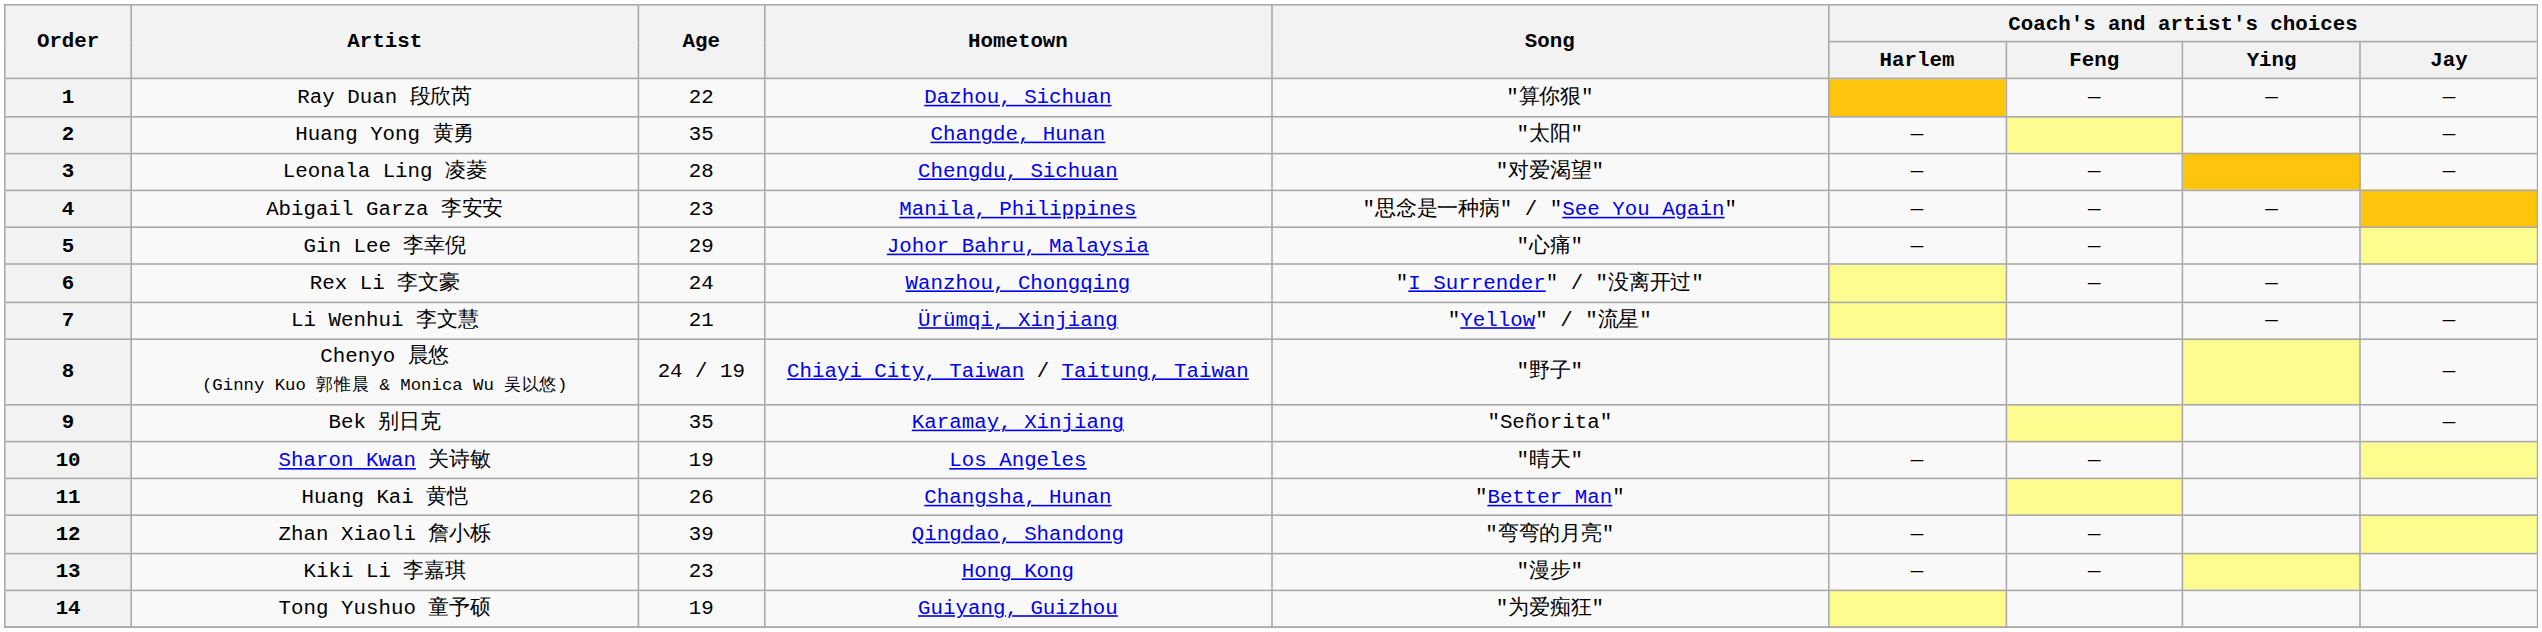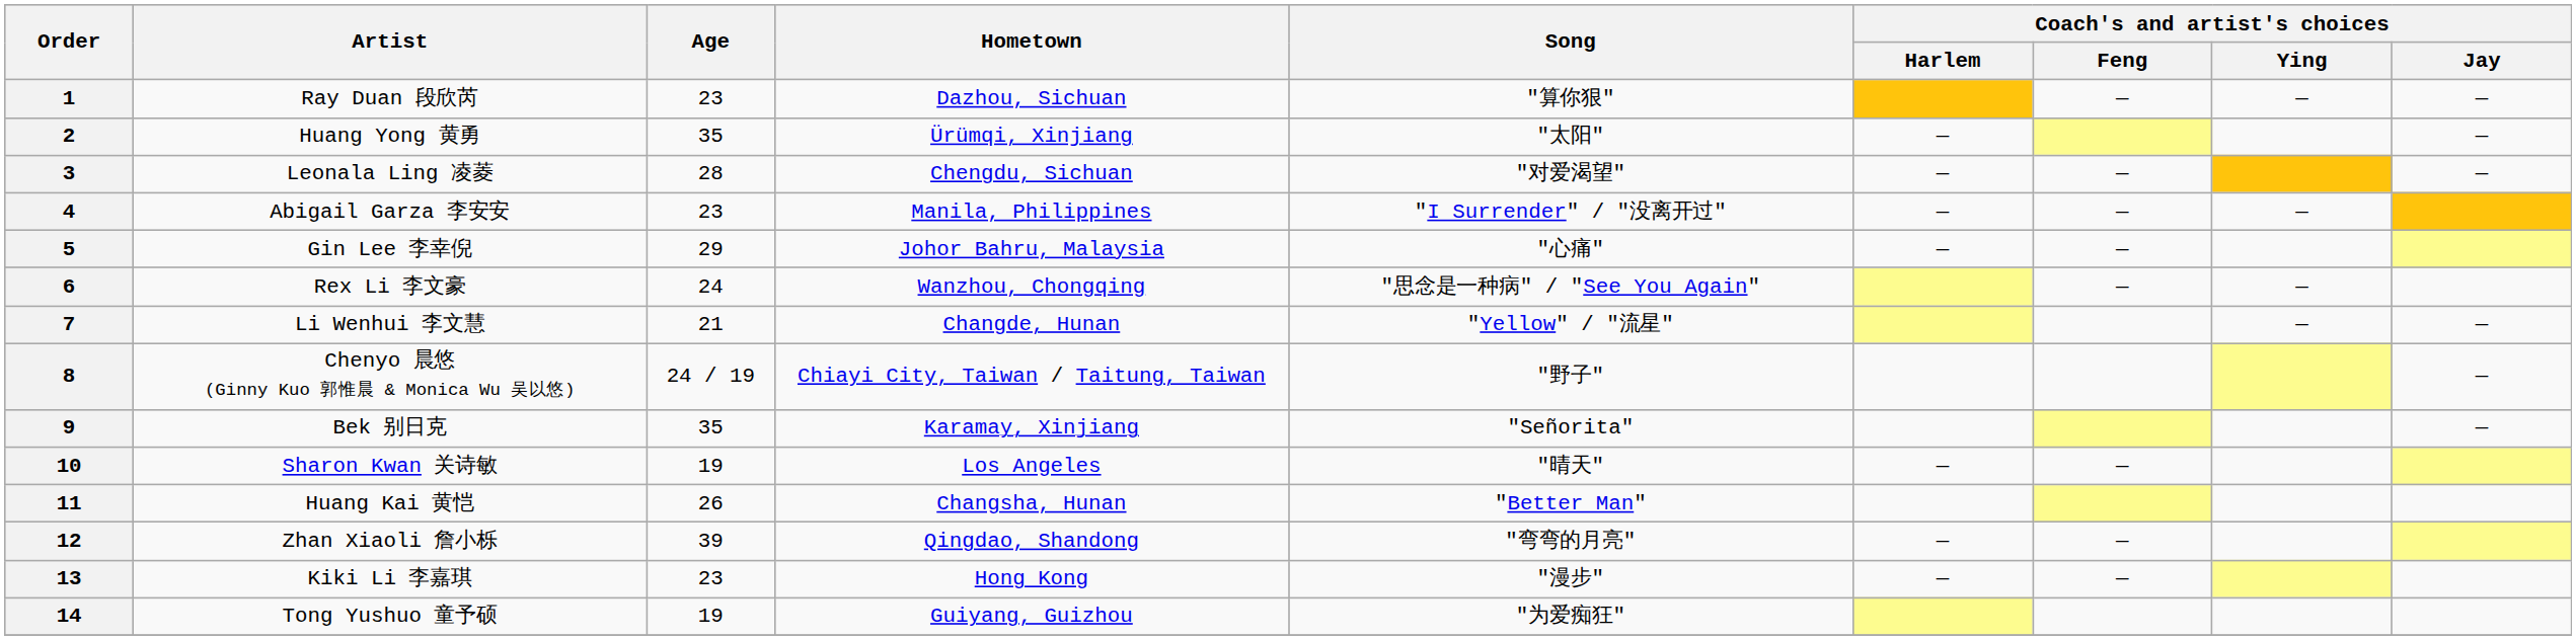1 | Age: 22 -> 23
2 | Hometown: Changde, Hunan -> Ürümqi, Xinjiang
4 | Song: "思念是一种病" / "See You Again" -> "I Surrender" / "没离开过"
6 | Song: "I Surrender" / "没离开过" -> "思念是一种病" / "See You Again"
7 | Hometown: Ürümqi, Xinjiang -> Changde, Hunan
